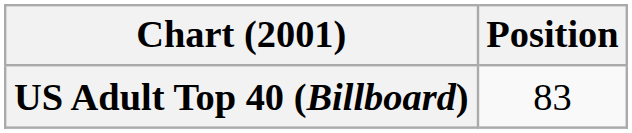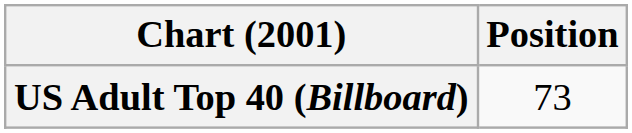US Adult Top 40 (Billboard) | Position: 83 -> 73
